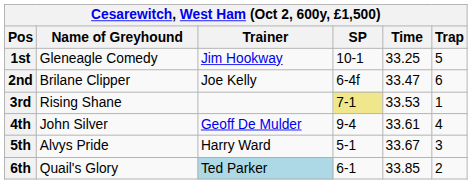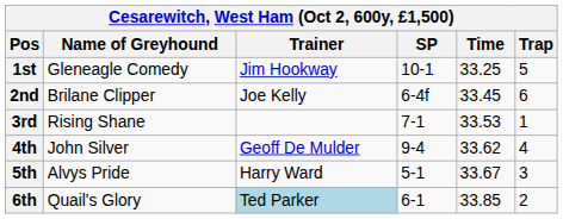2nd | Time: 33.47 -> 33.45
3rd | SP: khaki background -> no background
4th | Time: 33.61 -> 33.62
